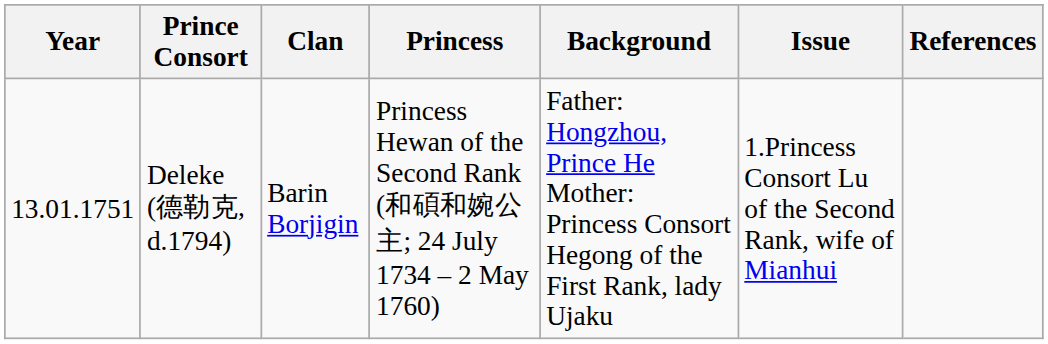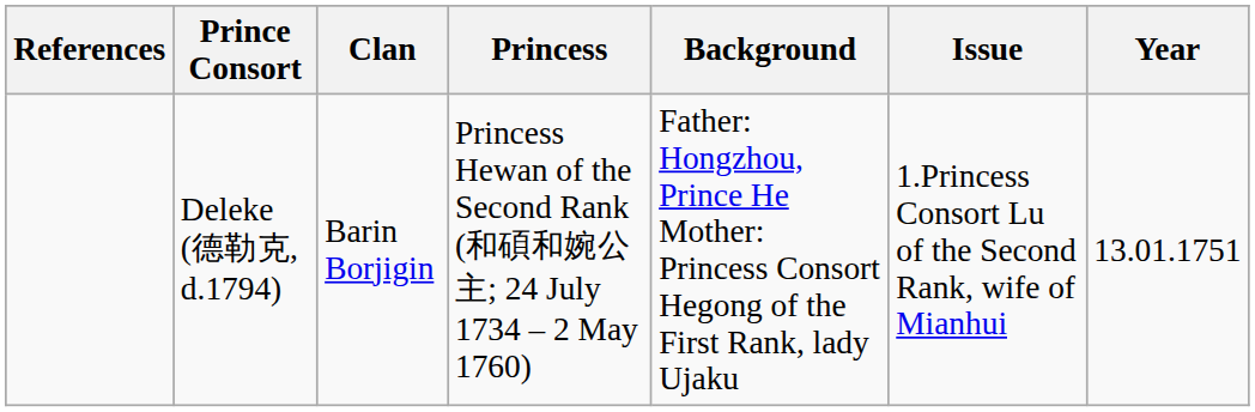columns swapped: Year <-> References
